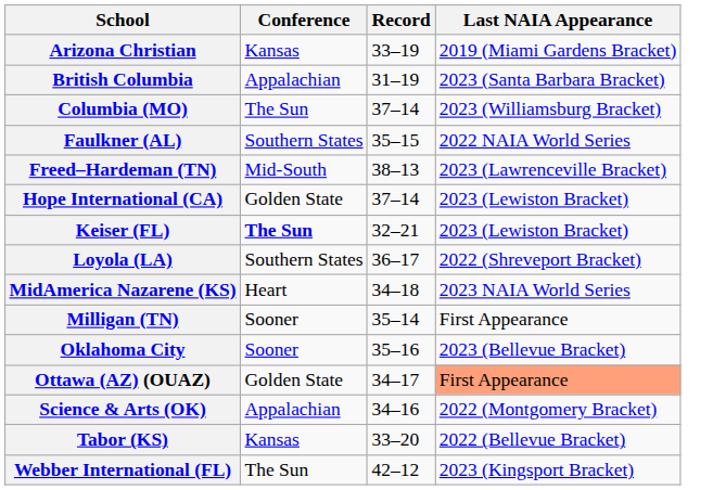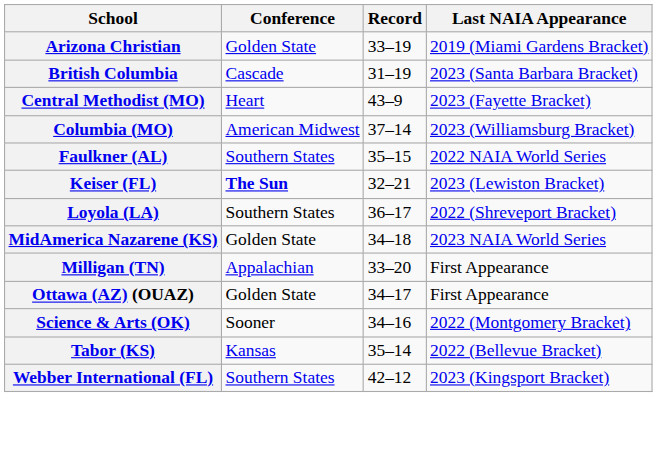Arizona Christian | Conference: Kansas -> Golden State
British Columbia | Conference: Appalachian -> Cascade
+ row: Central Methodist (MO) | Heart | 43–9 | 2023 (Fayette Bracket)
Columbia (MO) | Conference: The Sun -> American Midwest
- row: Freed–Hardeman (TN) | Mid-South | 38–13 | 2023 (Lawrenceville Bracket)
- row: Hope International (CA) | Golden State | 37–14 | 2023 (Lewiston Bracket)
MidAmerica Nazarene (KS) | Conference: Heart -> Golden State
Milligan (TN) | Conference: Sooner -> Appalachian
Milligan (TN) | Record: 35–14 -> 33–20
- row: Oklahoma City | Sooner | 35–16 | 2023 (Bellevue Bracket)
Ottawa (AZ) (OUAZ) | Last NAIA Appearance: lightsalmon background -> no background
Science & Arts (OK) | Conference: Appalachian -> Sooner
Tabor (KS) | Record: 33–20 -> 35–14
Webber International (FL) | Conference: The Sun -> Southern States
